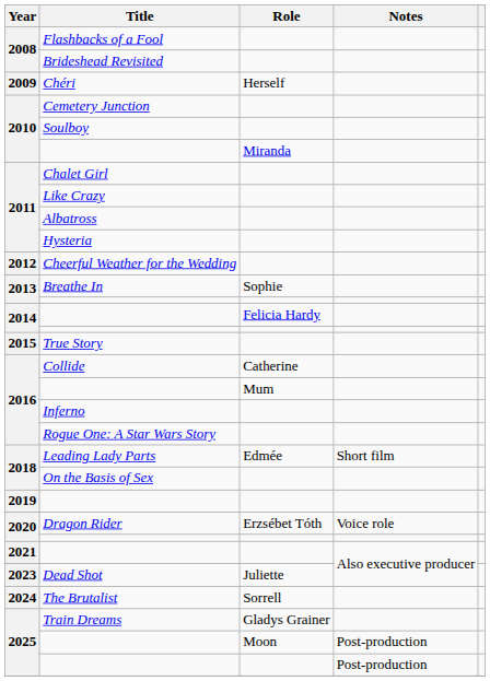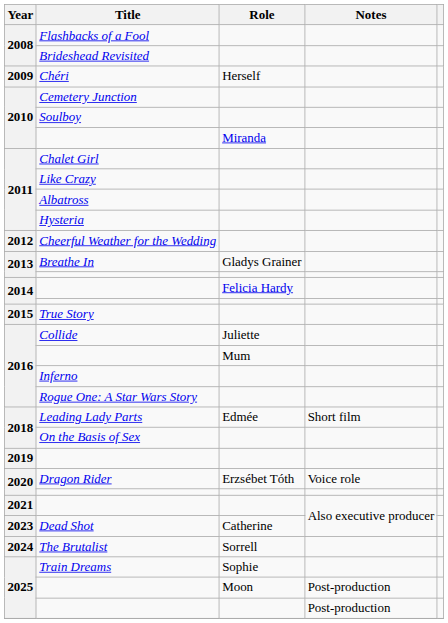Breathe In | Role: Sophie -> Gladys Grainer
Collide | Role: Catherine -> Juliette
Dead Shot | Role: Juliette -> Catherine
Train Dreams | Role: Gladys Grainer -> Sophie
